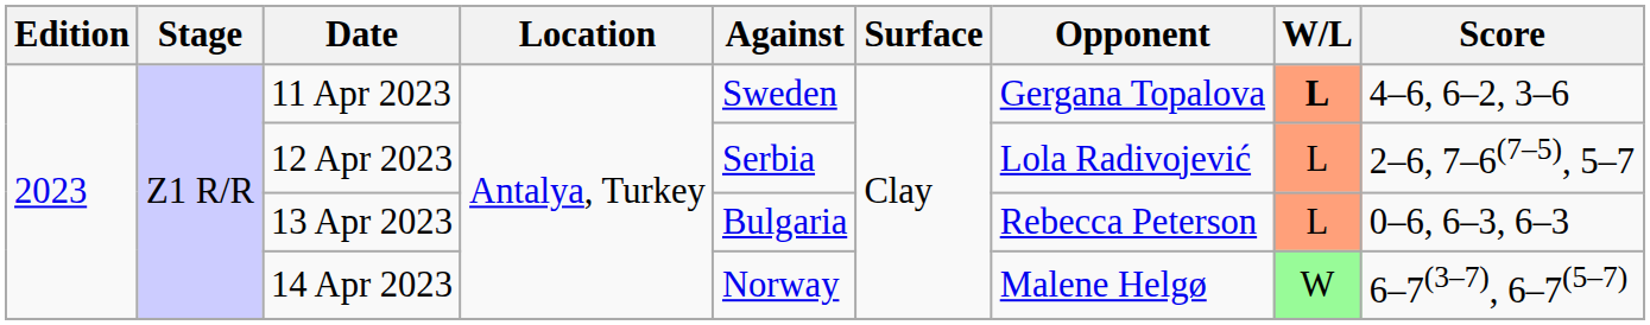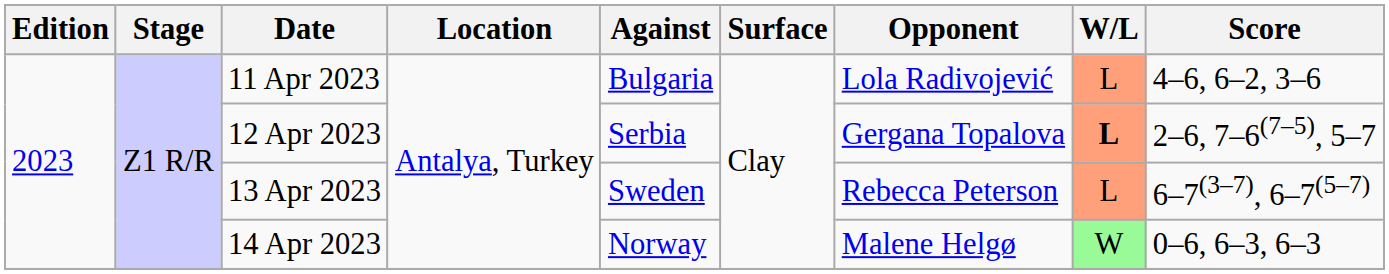11 Apr 2023 | Against: Sweden -> Bulgaria
11 Apr 2023 | Opponent: Gergana Topalova -> Lola Radivojević
11 Apr 2023 | W/L: bold -> normal
12 Apr 2023 | Opponent: Lola Radivojević -> Gergana Topalova
12 Apr 2023 | W/L: normal -> bold
13 Apr 2023 | Against: Bulgaria -> Sweden
13 Apr 2023 | Score: 0–6, 6–3, 6–3 -> 6–7(3–7), 6–7(5–7)
14 Apr 2023 | Score: 6–7(3–7), 6–7(5–7) -> 0–6, 6–3, 6–3
